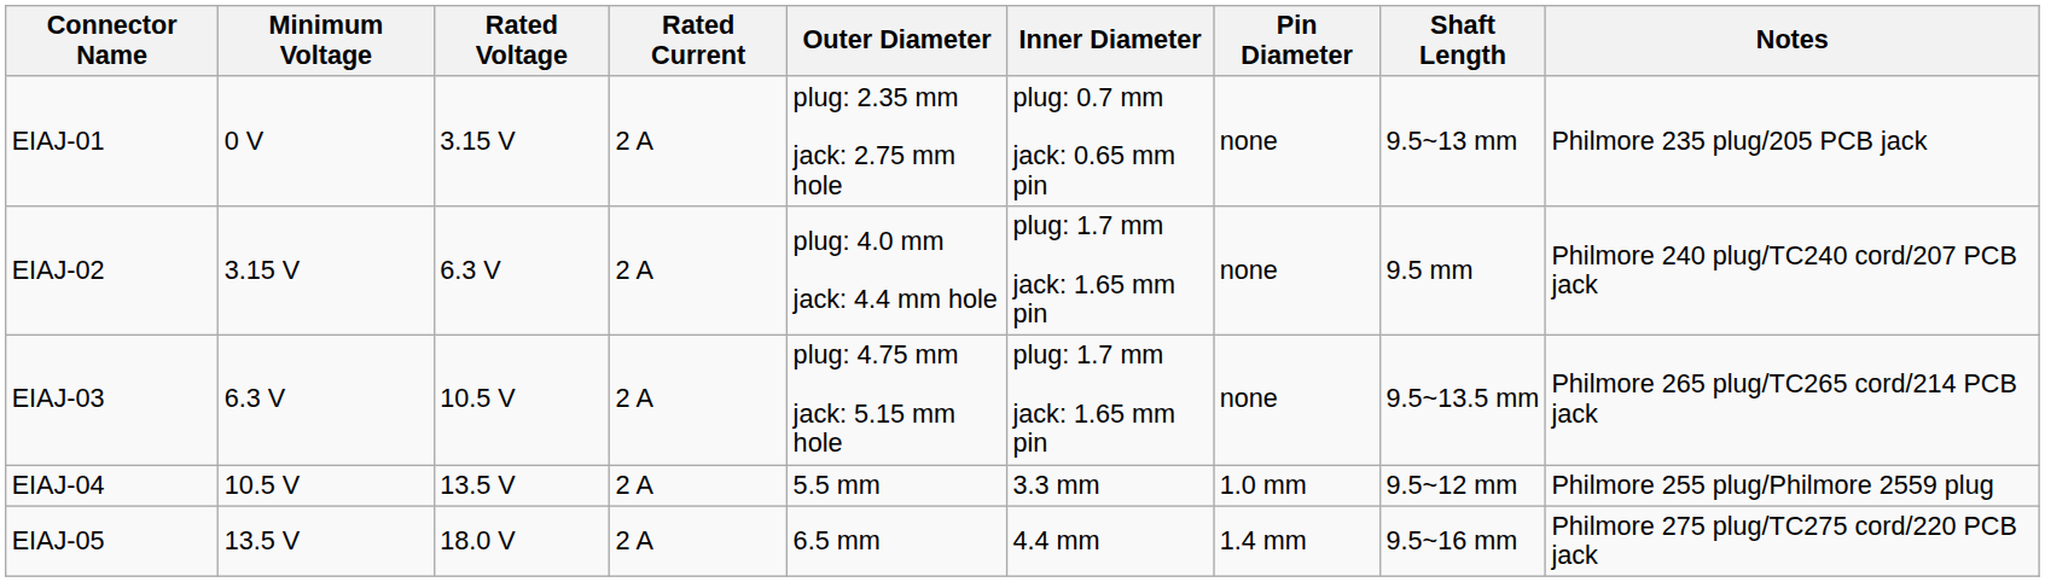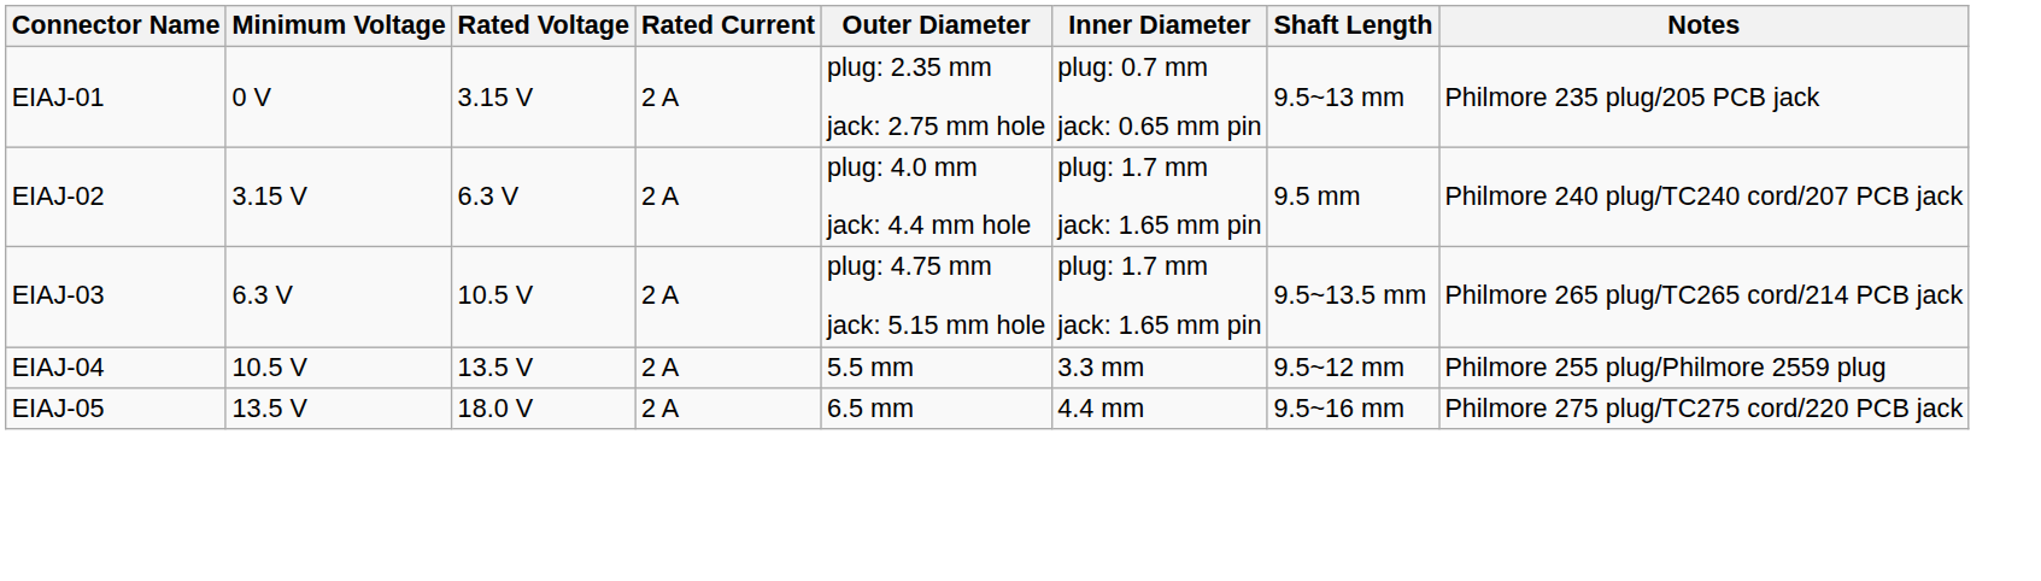- column: Pin Diameter | none | none | none | 1.0 mm | 1.4 mm
